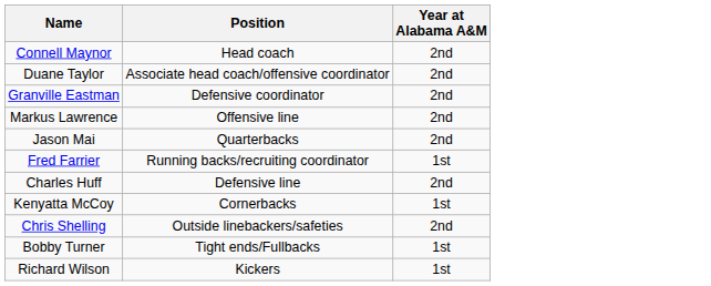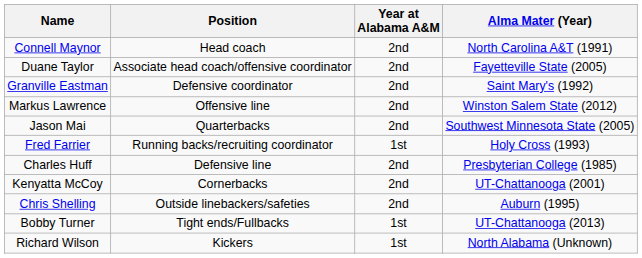+ column: Alma Mater (Year) | North Carolina A&T (1991) | Fayetteville State (2005) | Saint Mary's (1992) | Winston Salem State (2012) | Southwest Minnesota State (2005) | Holy Cross (1993) | Presbyterian College (1985) | UT-Chattanooga (2001) | Auburn (1995) | UT-Chattanooga (2013) | North Alabama (Unknown)
Kenyatta McCoy | Year at Alabama A&M: 1st -> 2nd
